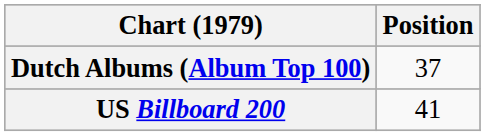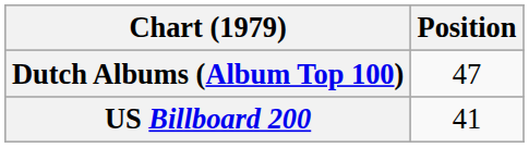Dutch Albums (Album Top 100) | Position: 37 -> 47
